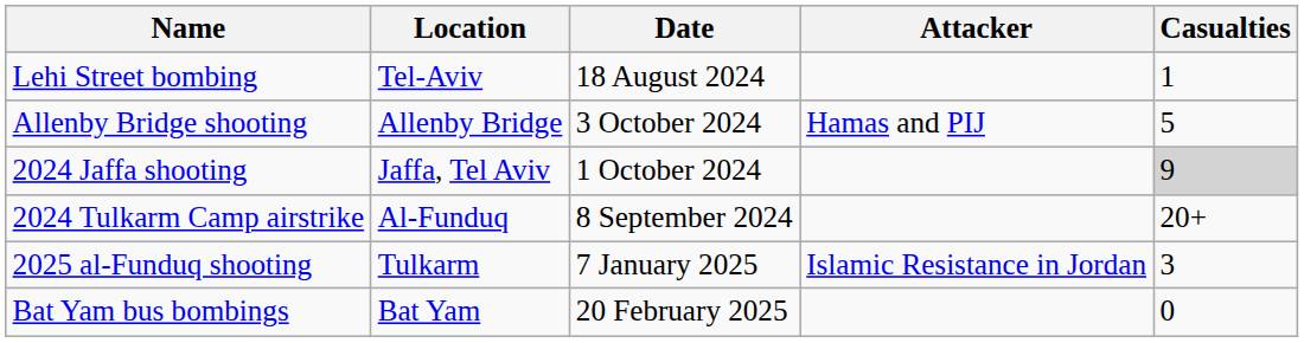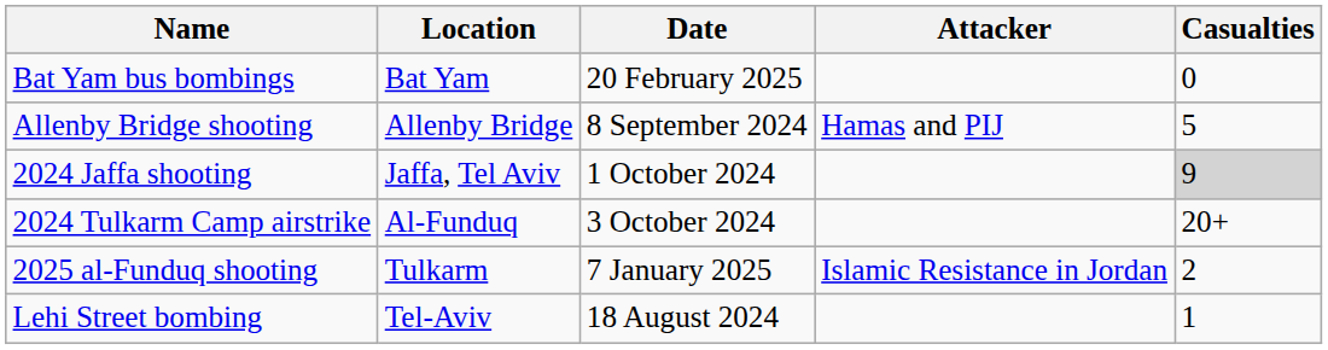rows swapped: Lehi Street bombing <-> Bat Yam bus bombings
Allenby Bridge shooting | Date: 3 October 2024 -> 8 September 2024
2024 Tulkarm Camp airstrike | Date: 8 September 2024 -> 3 October 2024
2025 al-Funduq shooting | Casualties: 3 -> 2
